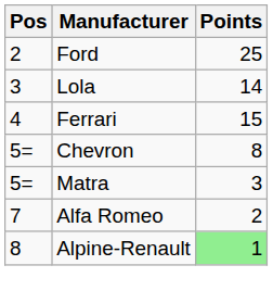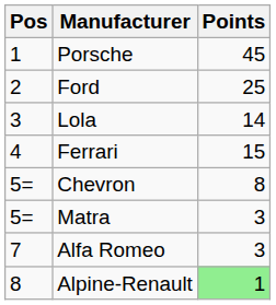+ row: 1 | Porsche | 45
Alfa Romeo | Points: 2 -> 3
